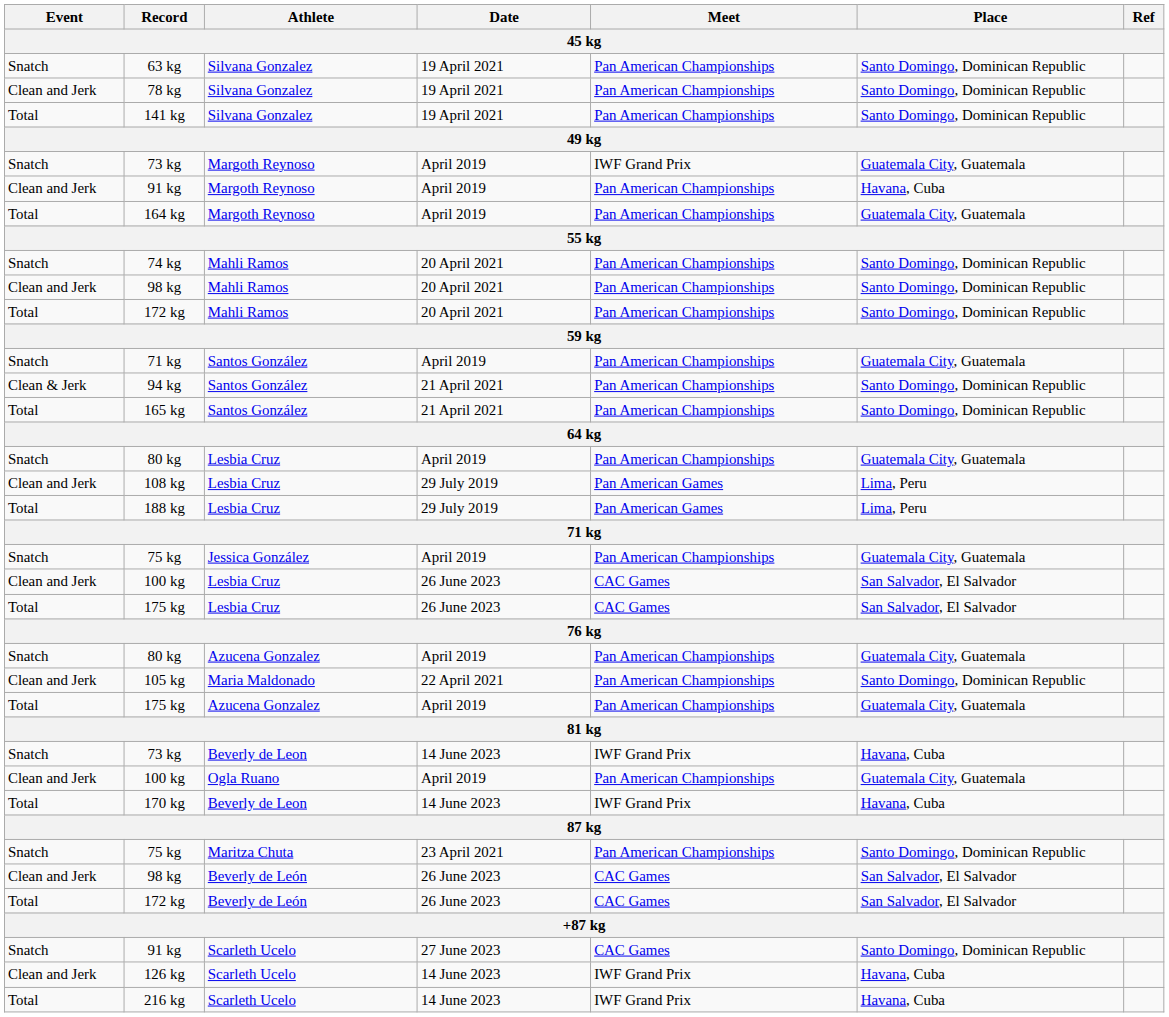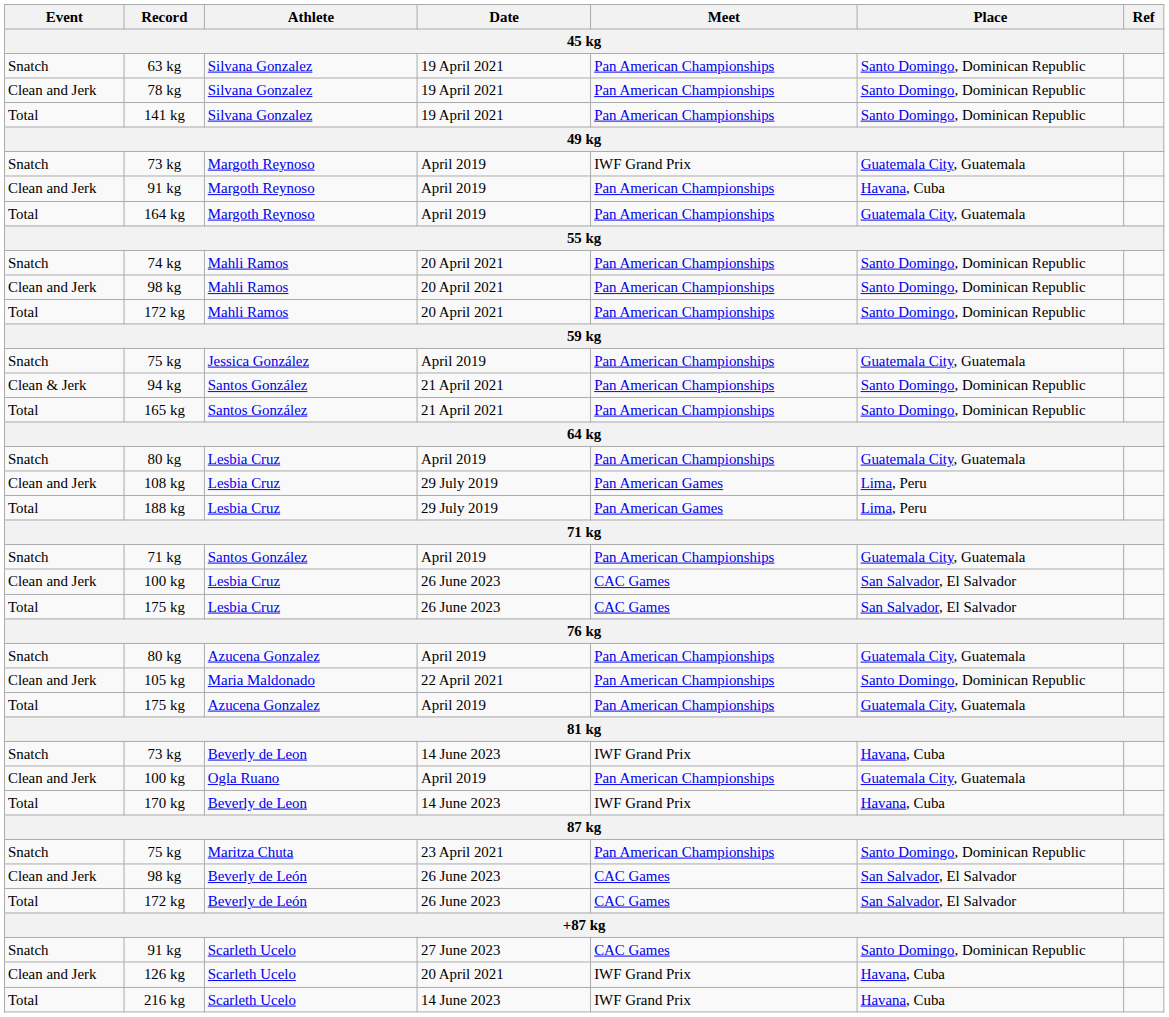rows swapped: 71 kg / Santos González <-> 75 kg / Jessica González
126 kg | Date: 14 June 2023 -> 20 April 2021
